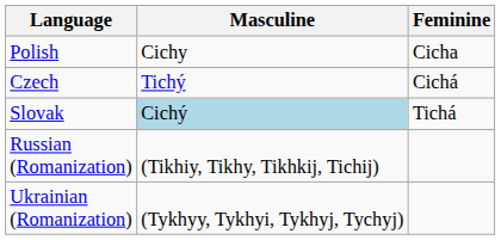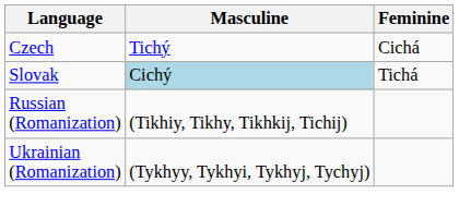- row: Polish | Cichy | Cicha
